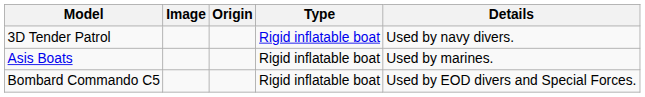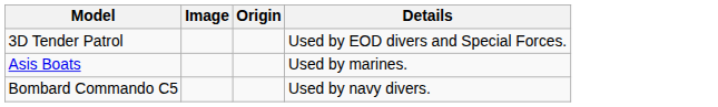- column: Type | Rigid inflatable boat | Rigid inflatable boat | Rigid inflatable boat
3D Tender Patrol | Details: Used by navy divers. -> Used by EOD divers and Special Forces.
Bombard Commando C5 | Details: Used by EOD divers and Special Forces. -> Used by navy divers.
